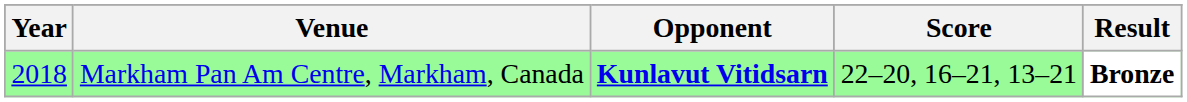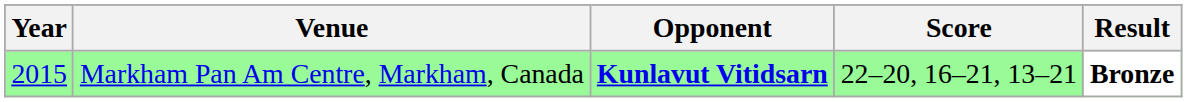Markham Pan Am Centre, Markham, Canada | Year: 2018 -> 2015
